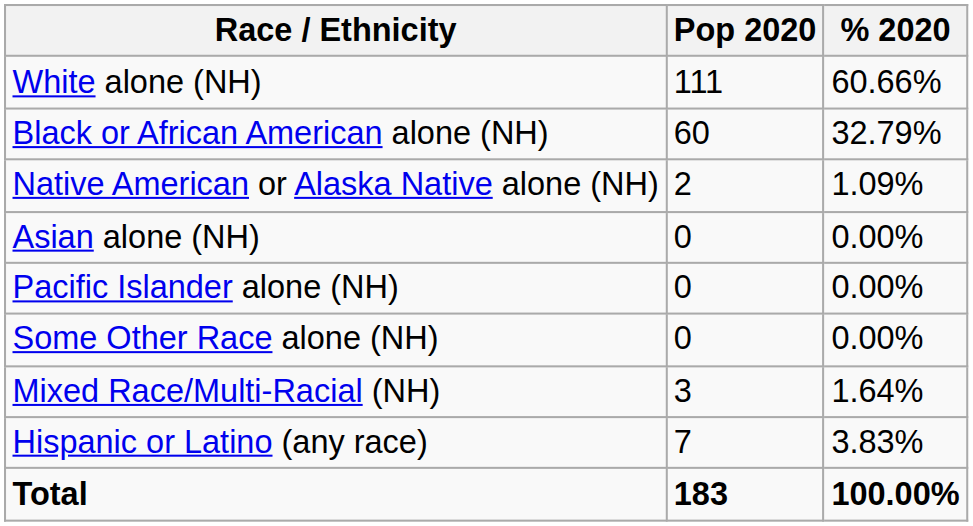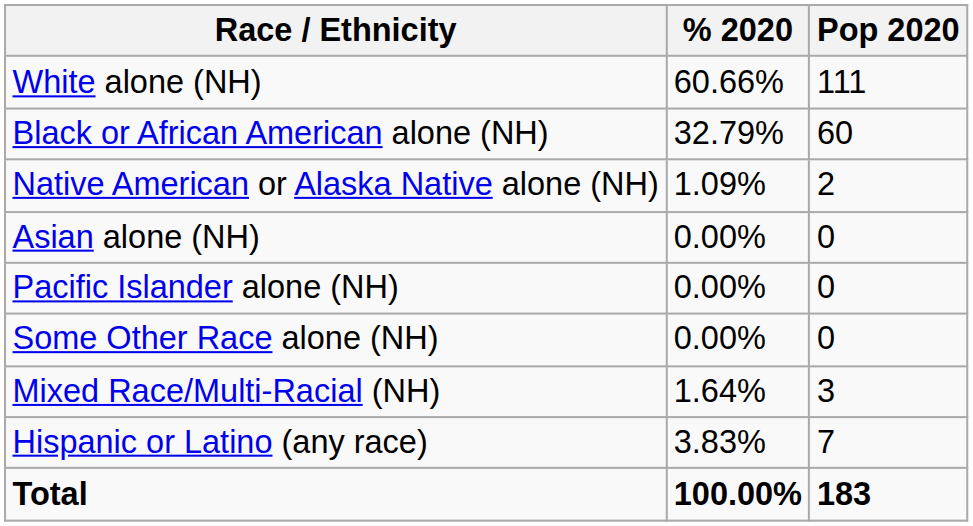columns swapped: Pop 2020 <-> % 2020
